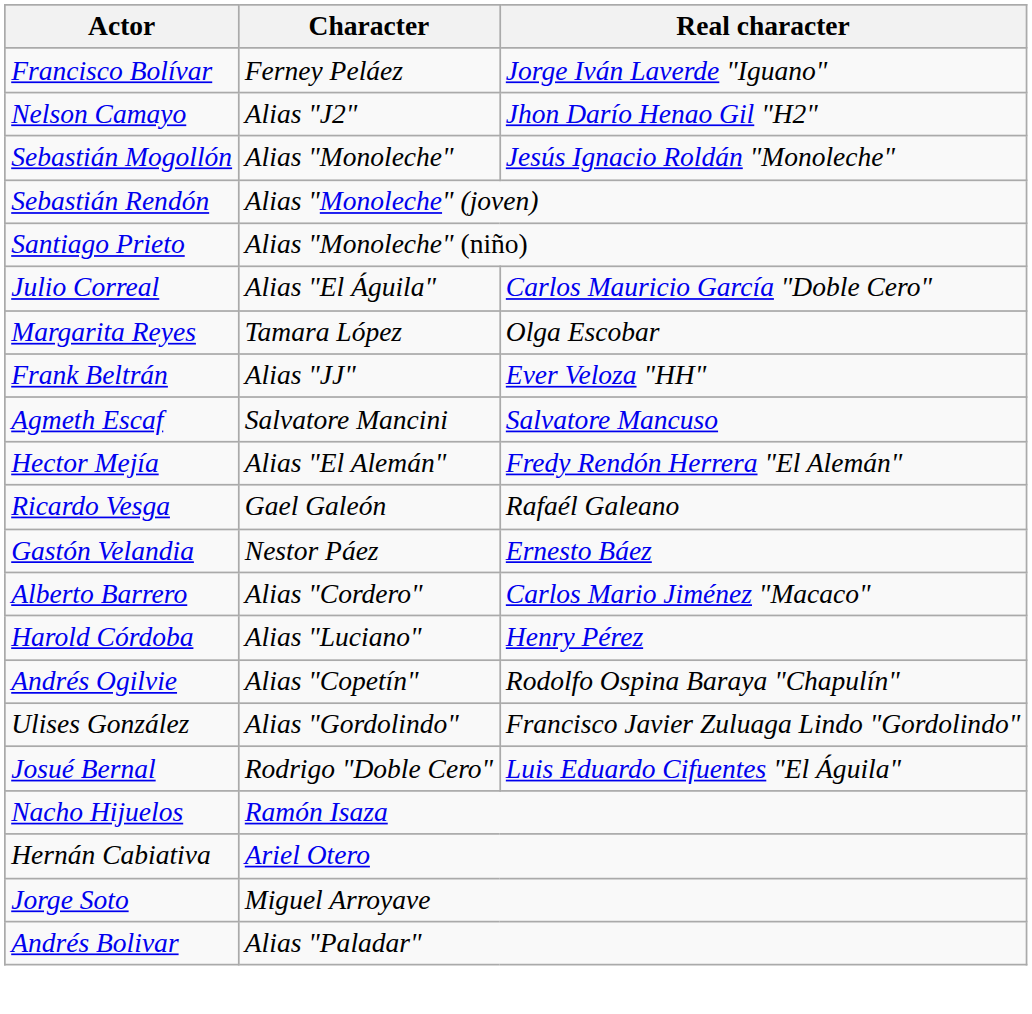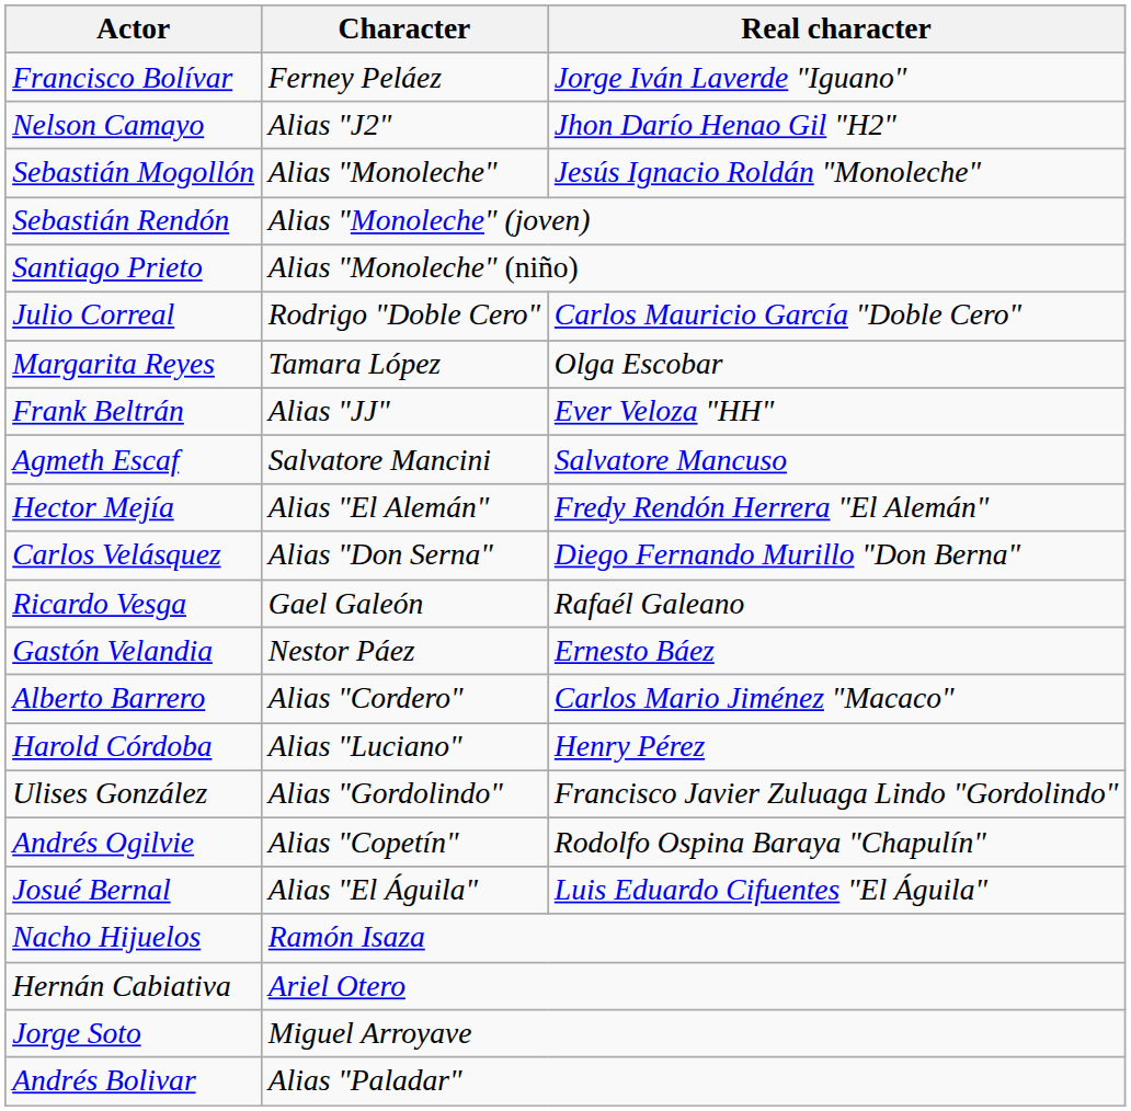Julio Correal | Character: Alias "El Águila" -> Rodrigo "Doble Cero"
+ row: Carlos Velásquez | Alias "Don Serna" | Diego Fernando Murillo "Don Berna"
rows swapped: Andrés Ogilvie <-> Ulises González
Josué Bernal | Character: Rodrigo "Doble Cero" -> Alias "El Águila"
